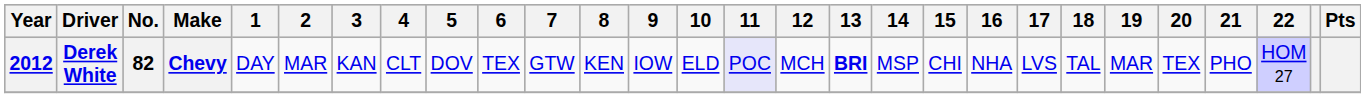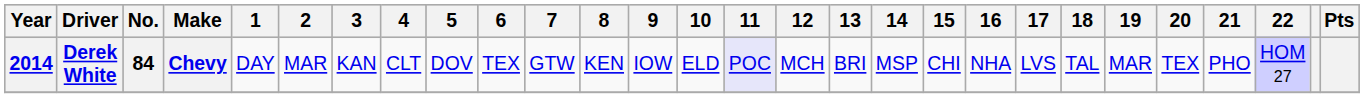Derek White | Year: 2012 -> 2014
Derek White | No.: 82 -> 84
Derek White | 13: bold -> normal
